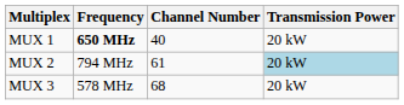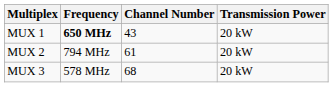MUX 1 | Channel Number: 40 -> 43
MUX 2 | Transmission Power: lightblue background -> no background
